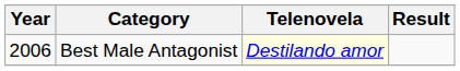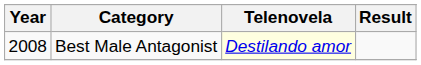Best Male Antagonist | Year: 2006 -> 2008
